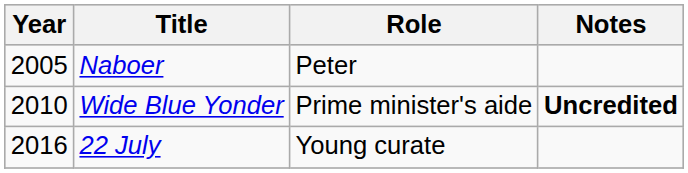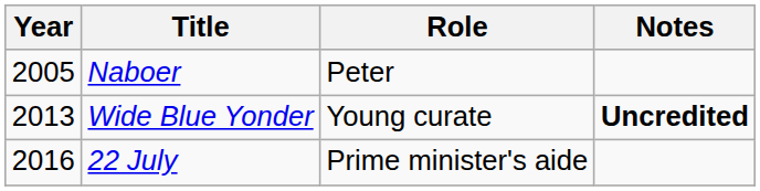Wide Blue Yonder | Year: 2010 -> 2013
Wide Blue Yonder | Role: Prime minister's aide -> Young curate
22 July | Role: Young curate -> Prime minister's aide
